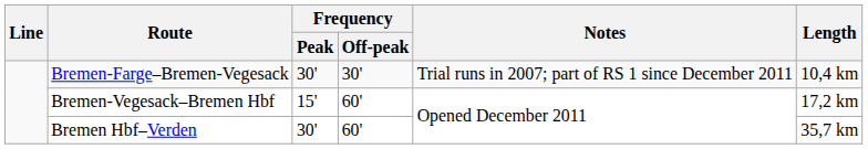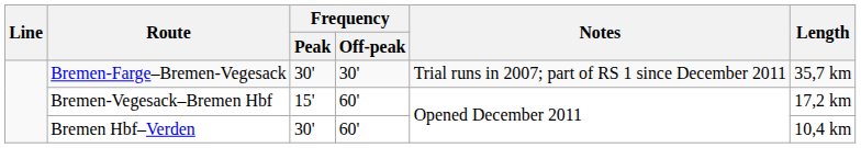Bremen-Farge–Bremen-Vegesack | Length: 10,4 km -> 35,7 km
Bremen Hbf–Verden | Length: 35,7 km -> 10,4 km
